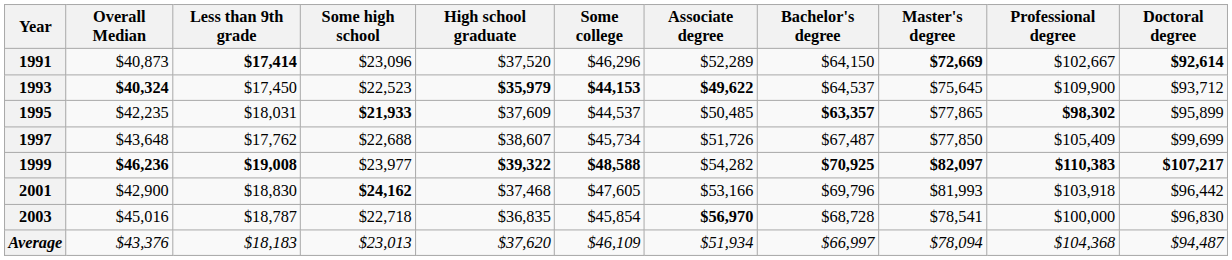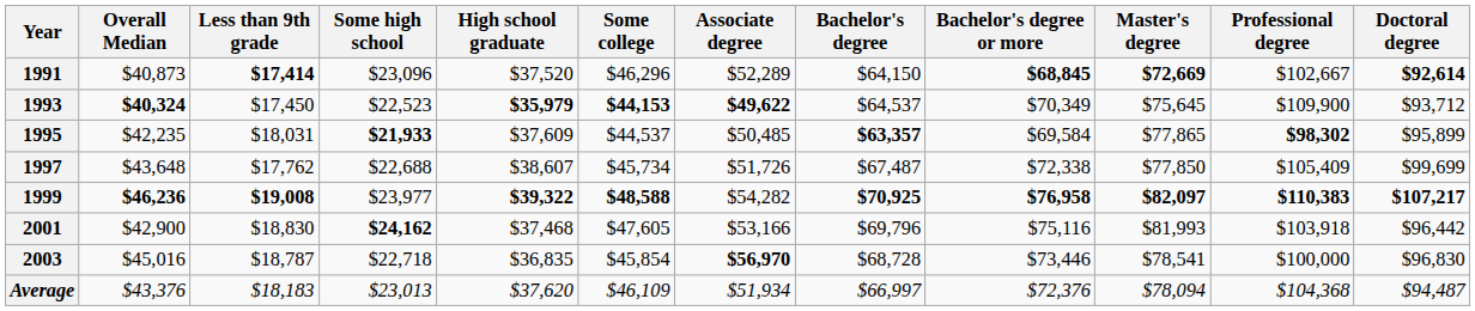+ column: Bachelor's degree or more | $68,845 | $70,349 | $69,584 | $72,338 | $76,958 | $75,116 | $73,446 | $72,376
